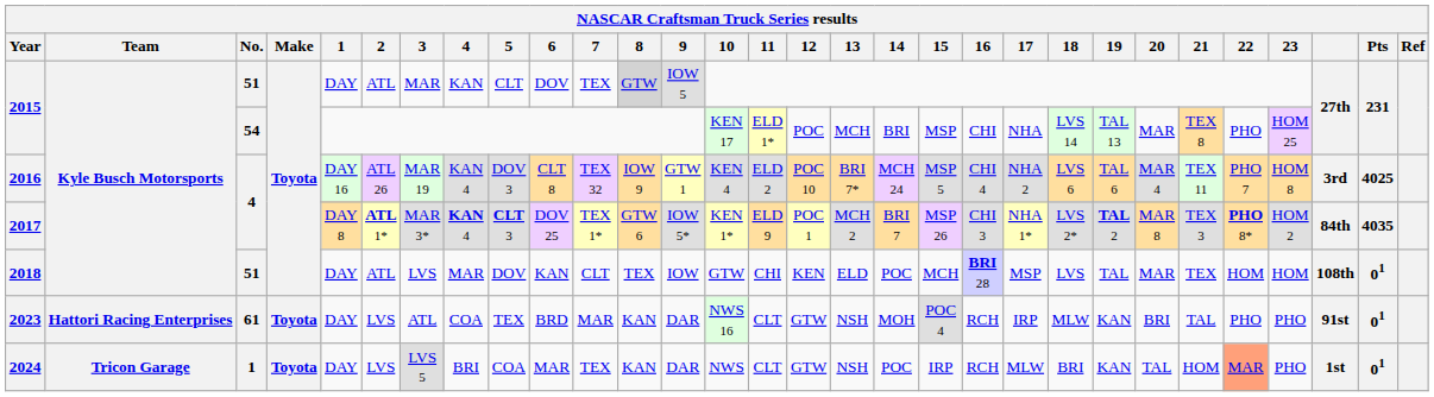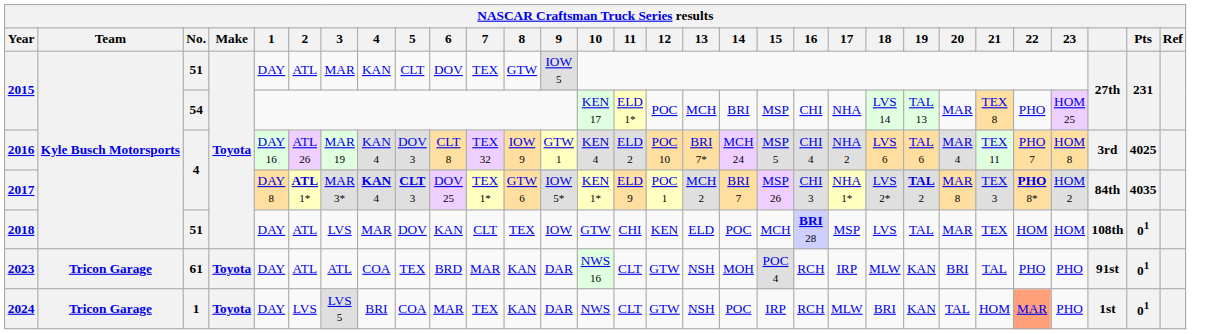2015 / 51 | 8: lightgrey background -> no background
2023 | Team: Hattori Racing Enterprises -> Tricon Garage
2023 | 2: LVS -> ATL
